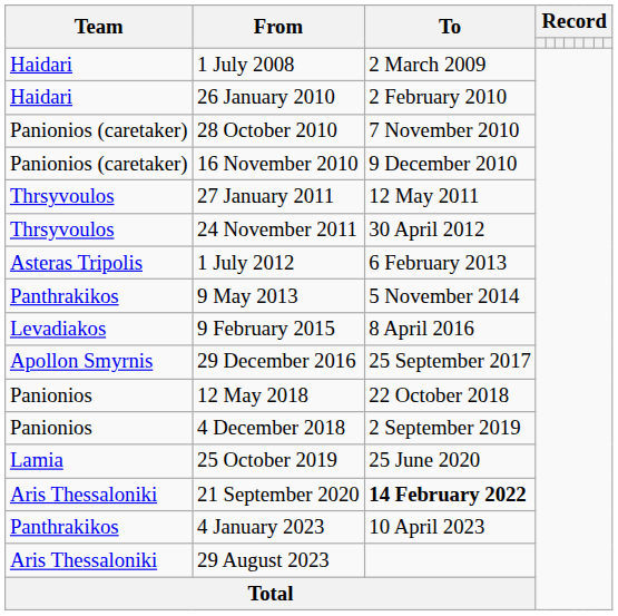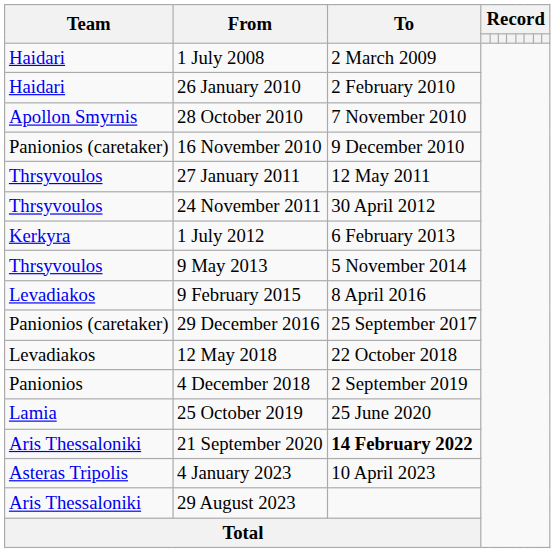28 October 2010 | Team: Panionios (caretaker) -> Apollon Smyrnis
1 July 2012 | Team: Asteras Tripolis -> Kerkyra
9 May 2013 | Team: Panthrakikos -> Thrsyvoulos
29 December 2016 | Team: Apollon Smyrnis -> Panionios (caretaker)
12 May 2018 | Team: Panionios -> Levadiakos
4 January 2023 | Team: Panthrakikos -> Asteras Tripolis
